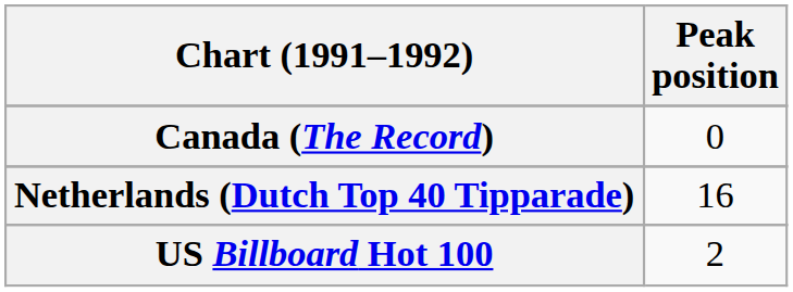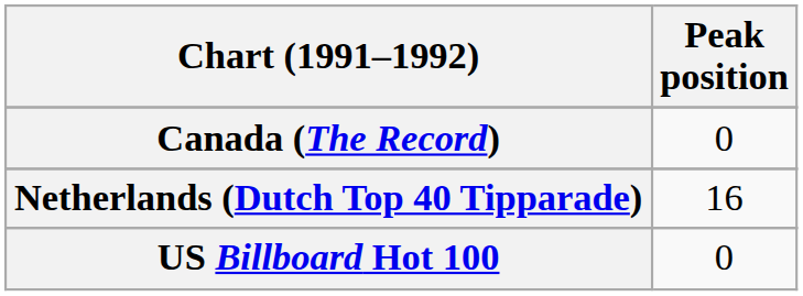US Billboard Hot 100 | Peak position: 2 -> 0
